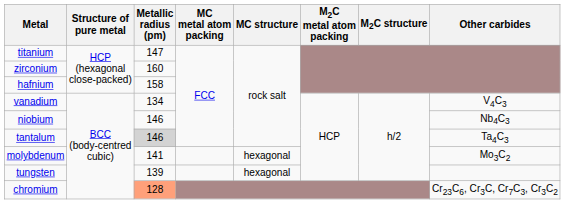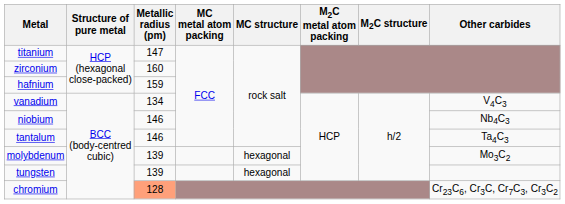hafnium | Metallic radius (pm): 158 -> 159
tantalum | Metallic radius (pm): lightgrey background -> no background
molybdenum | Metallic radius (pm): 141 -> 139
